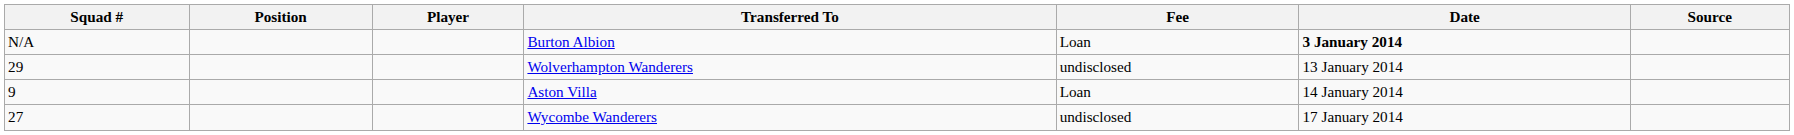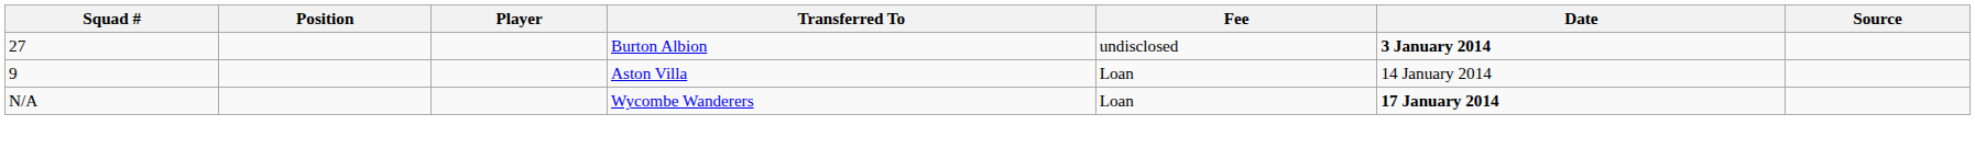Burton Albion | Squad #: N/A -> 27
Burton Albion | Fee: Loan -> undisclosed
- row: 29 | Wolverhampton Wanderers | undisclosed | 13 January 2014
Wycombe Wanderers | Squad #: 27 -> N/A
Wycombe Wanderers | Fee: undisclosed -> Loan
Wycombe Wanderers | Date: normal -> bold
